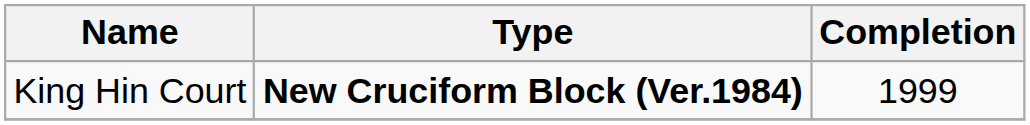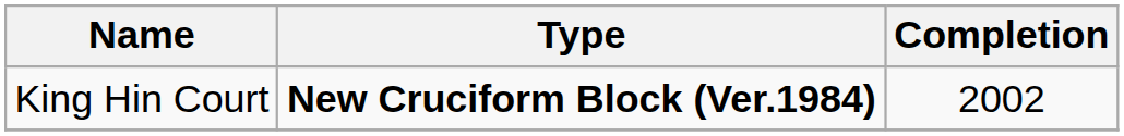King Hin Court | Completion: 1999 -> 2002
